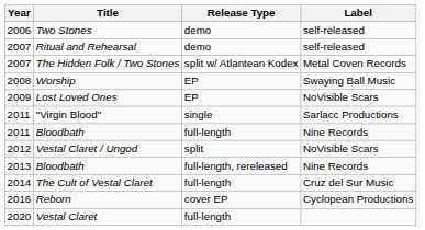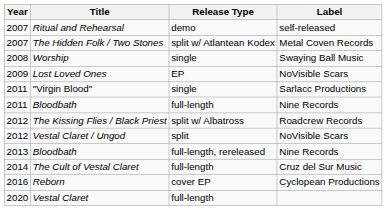- row: 2006 | Two Stones | demo | self-released
Worship | Release Type: EP -> single
+ row: 2012 | The Kissing Flies / Black Priest | split w/ Albatross | Roadcrew Records
